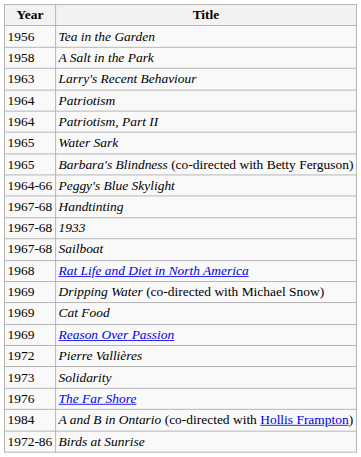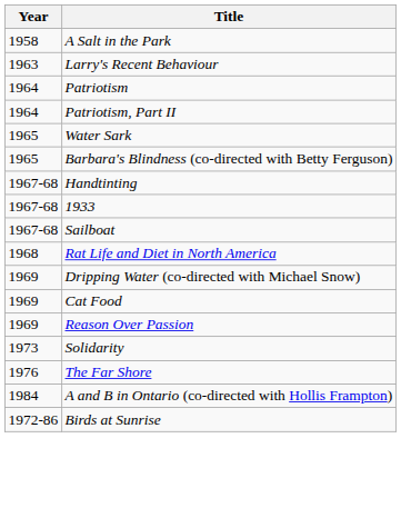- row: 1956 | Tea in the Garden
- row: 1964-66 | Peggy's Blue Skylight
- row: 1972 | Pierre Vallières
